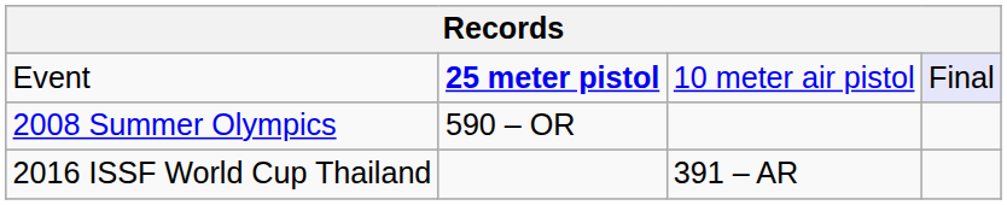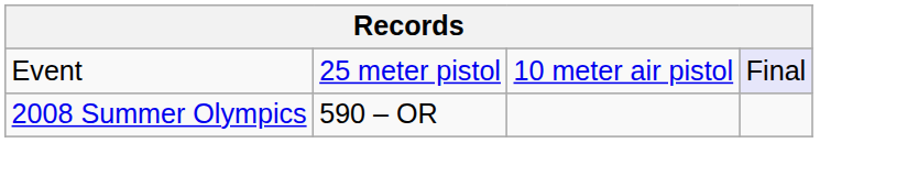Event | column 2: bold -> normal
- row: 2016 ISSF World Cup Thailand | 391 – AR
